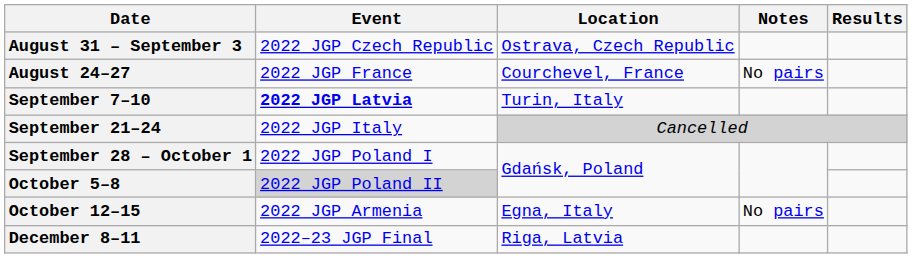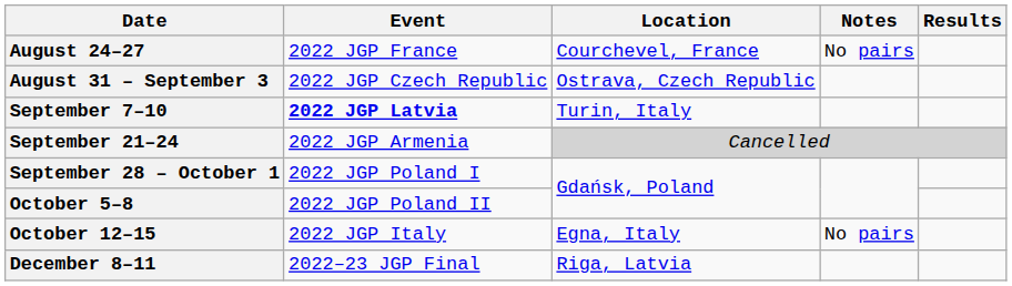rows swapped: August 24–27 <-> August 31 – September 3
September 21–24 | Event: 2022 JGP Italy -> 2022 JGP Armenia
October 5–8 | Event: lightgrey background -> no background
October 12–15 | Event: 2022 JGP Armenia -> 2022 JGP Italy
